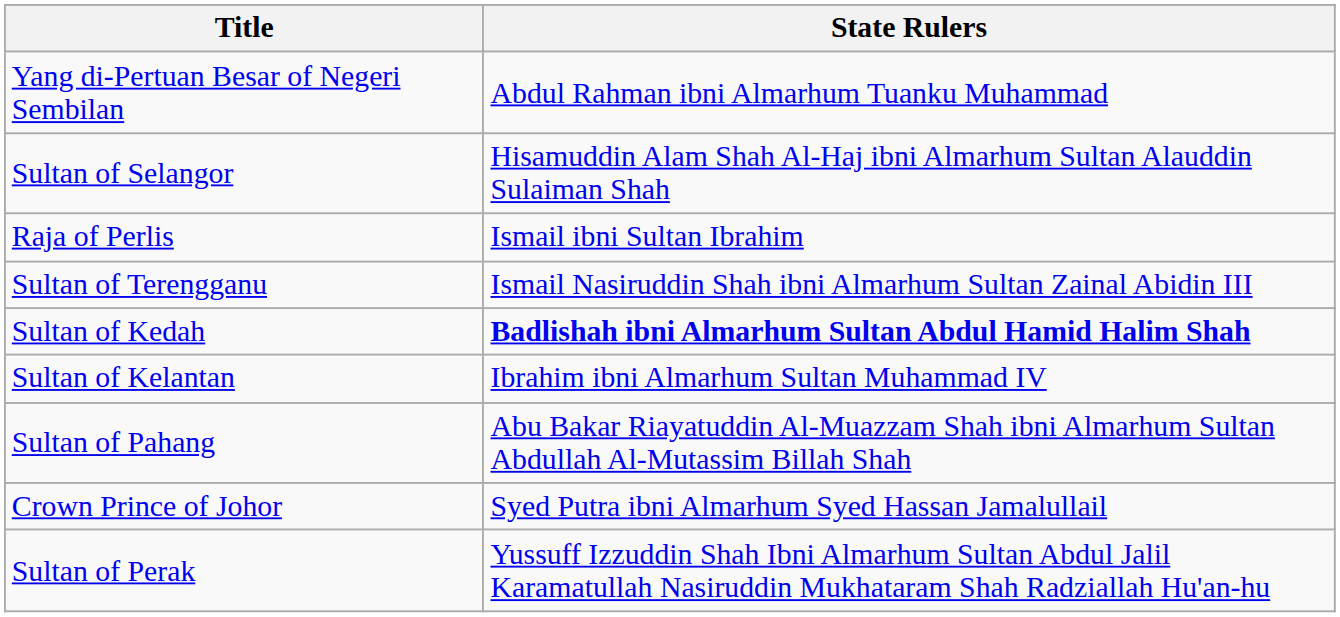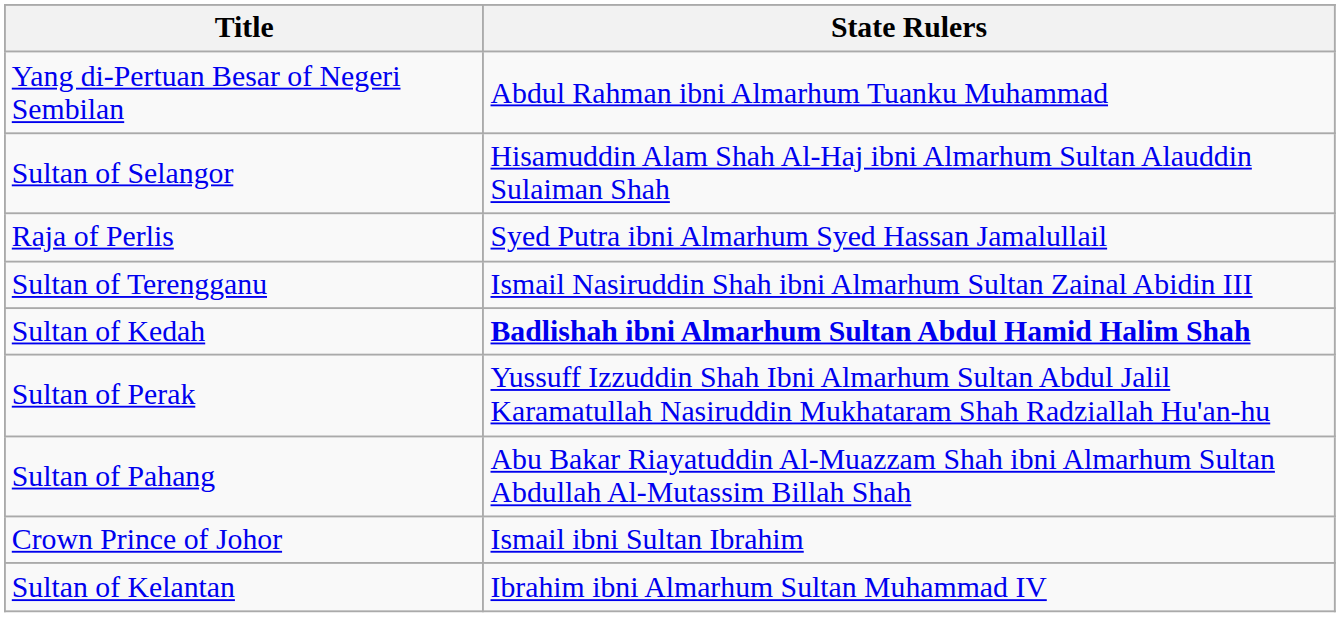Raja of Perlis | State Rulers: Ismail ibni Sultan Ibrahim -> Syed Putra ibni Almarhum Syed Hassan Jamalullail
rows swapped: Sultan of Kelantan <-> Sultan of Perak
Crown Prince of Johor | State Rulers: Syed Putra ibni Almarhum Syed Hassan Jamalullail -> Ismail ibni Sultan Ibrahim
